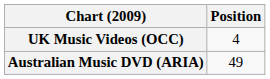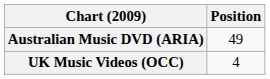rows swapped: Australian Music DVD (ARIA) <-> UK Music Videos (OCC)
